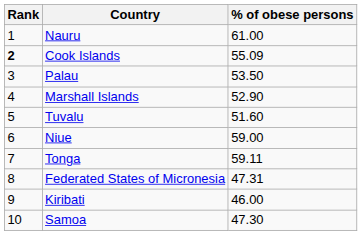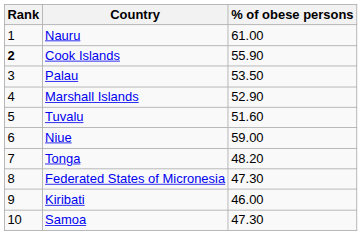Cook Islands | % of obese persons: 55.09 -> 55.90
Tonga | % of obese persons: 59.11 -> 48.20
Federated States of Micronesia | % of obese persons: 47.31 -> 47.30
